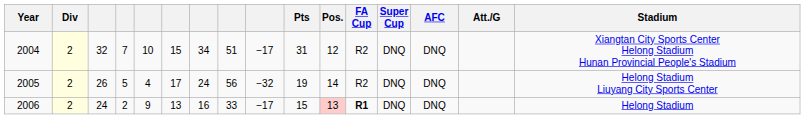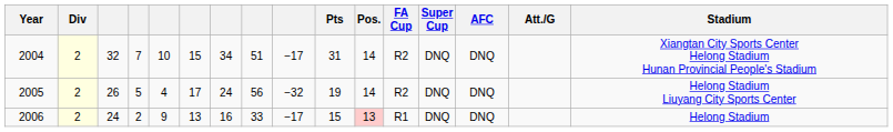2004 | Pos.: 12 -> 14
2006 | FA Cup: bold -> normal
